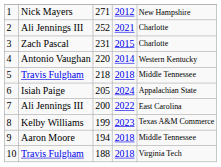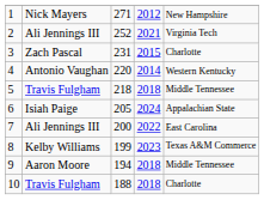2 | column 5: Charlotte -> Virginia Tech
10 | column 5: Virginia Tech -> Charlotte
